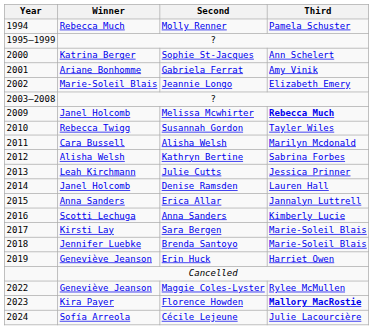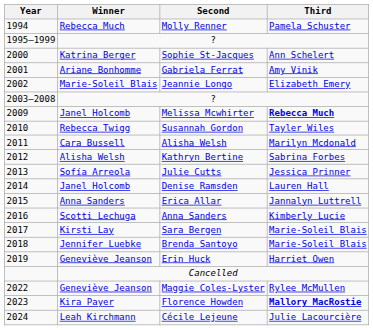Julie Cutts | Winner: Leah Kirchmann -> Sofía Arreola
Cécile Lejeune | Winner: Sofía Arreola -> Leah Kirchmann
